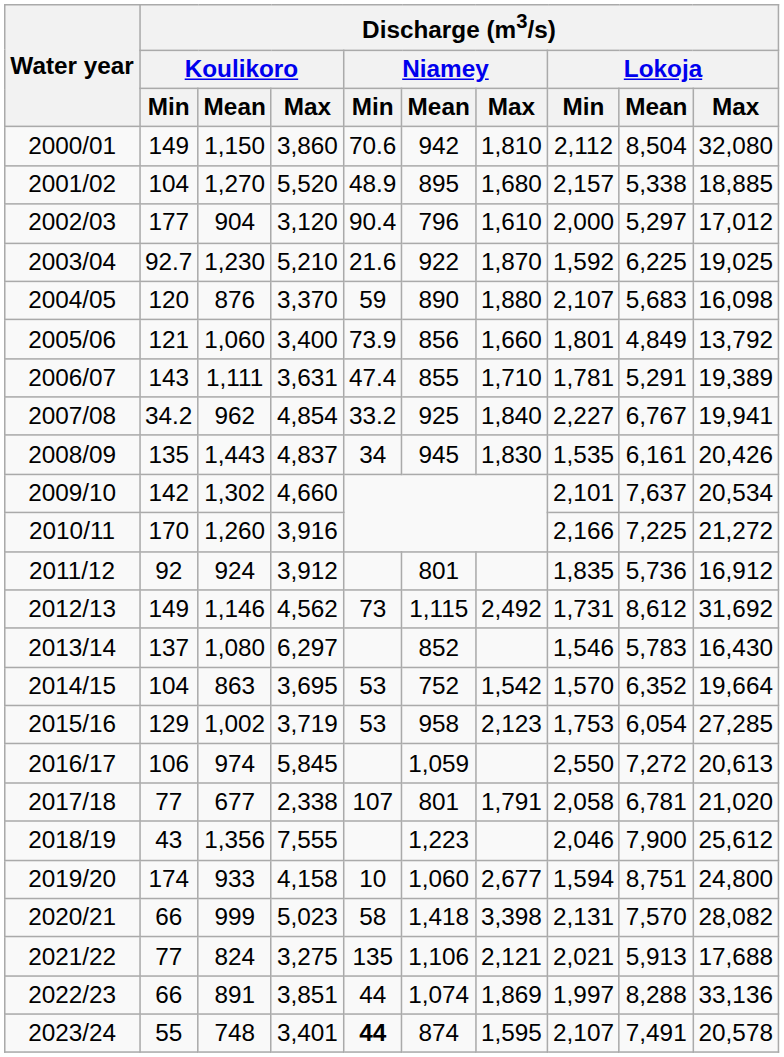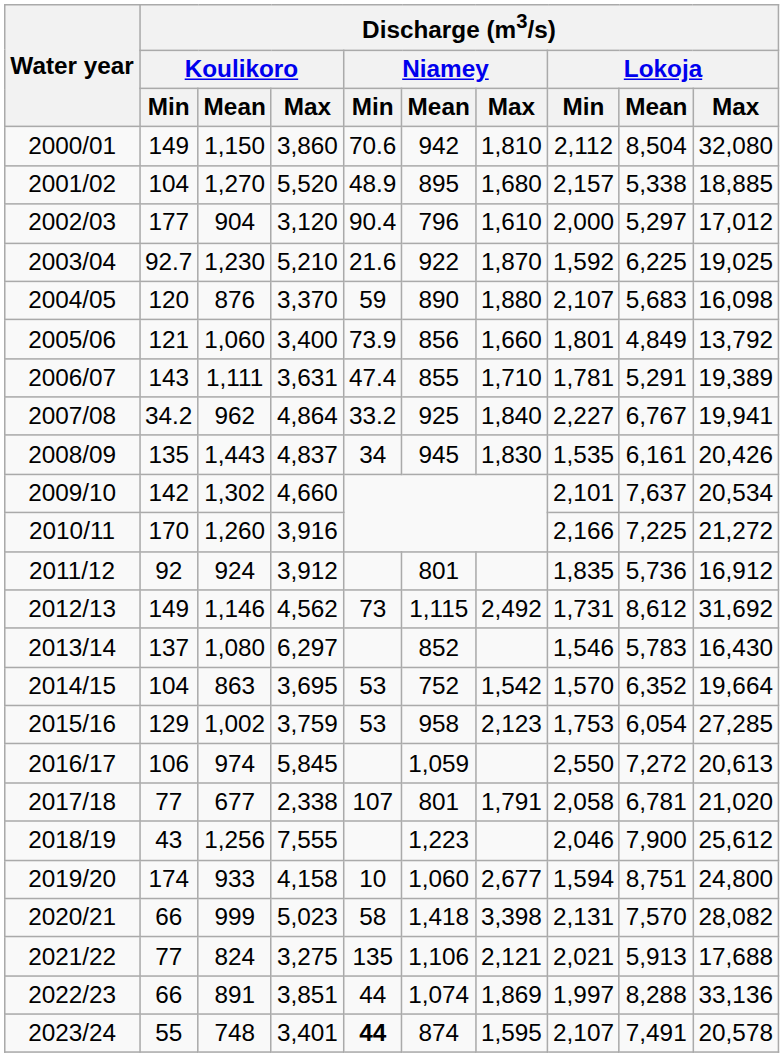2007/08 | Discharge (m3/s) / Koulikoro / Max: 4,854 -> 4,864
2015/16 | Discharge (m3/s) / Koulikoro / Max: 3,719 -> 3,759
2018/19 | Discharge (m3/s) / Koulikoro / Mean: 1,356 -> 1,256
